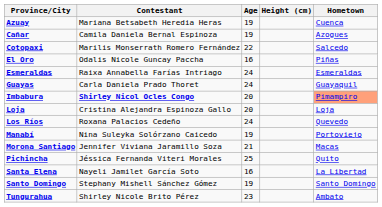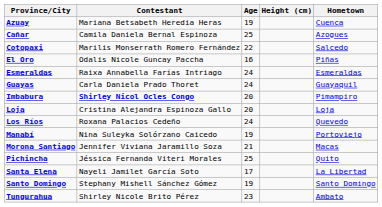Cañar | Age: 19 -> 25
Imbabura | Hometown: lightsalmon background -> no background
Santa Elena | Age: 16 -> 17
